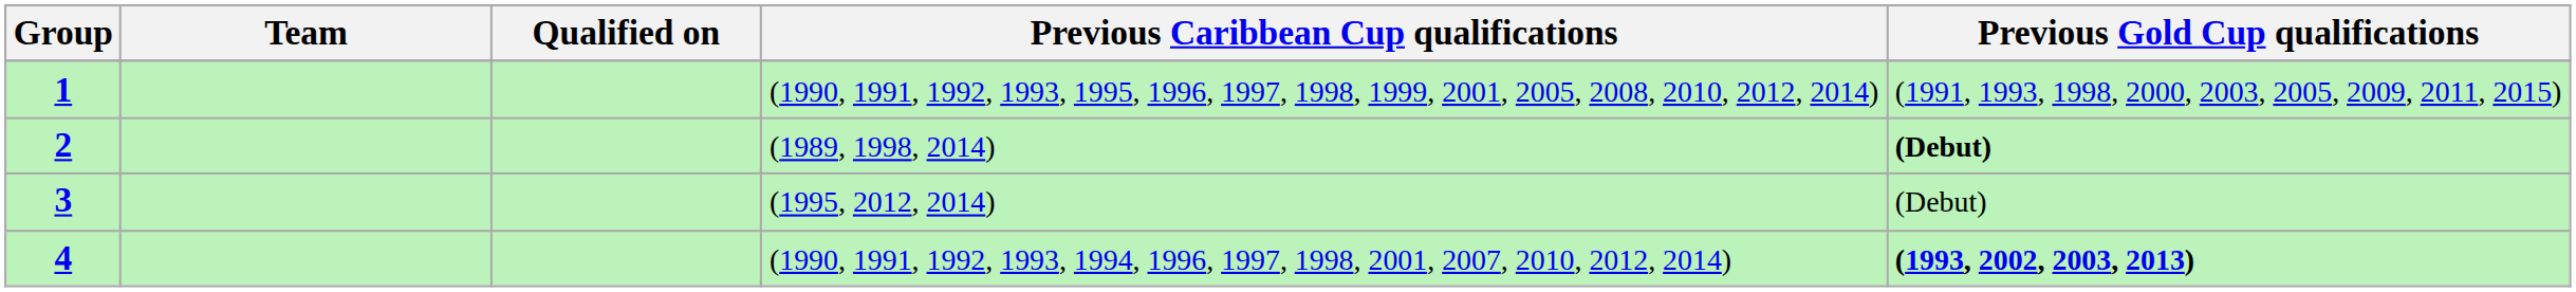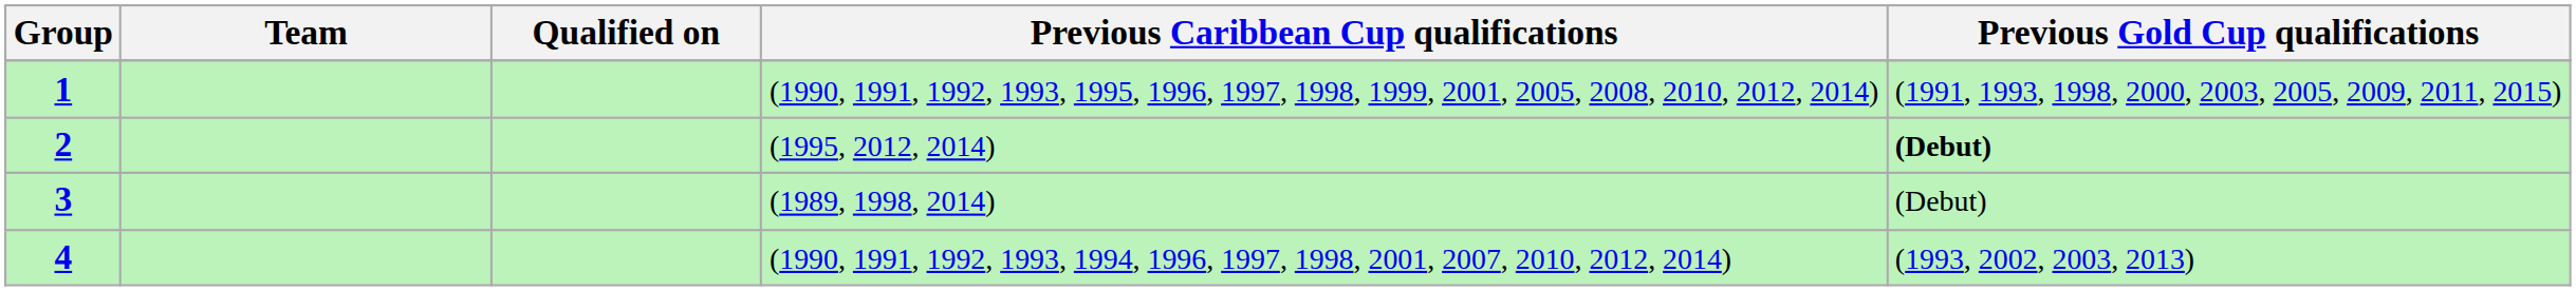2 | Previous Caribbean Cup qualifications: (1989, 1998, 2014) -> (1995, 2012, 2014)
3 | Previous Caribbean Cup qualifications: (1995, 2012, 2014) -> (1989, 1998, 2014)
4 | Previous Gold Cup qualifications: bold -> normal
